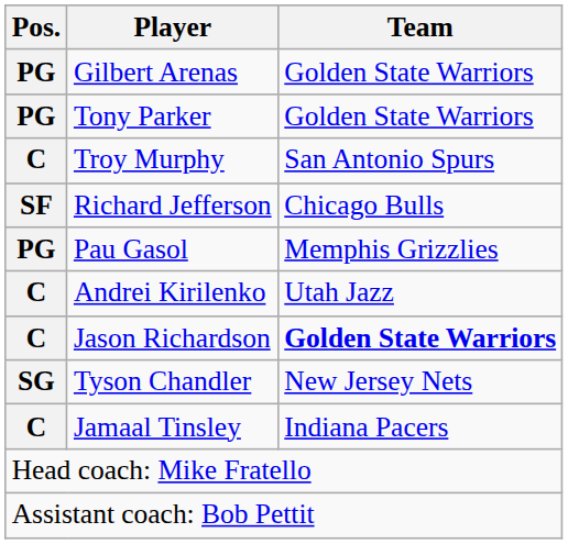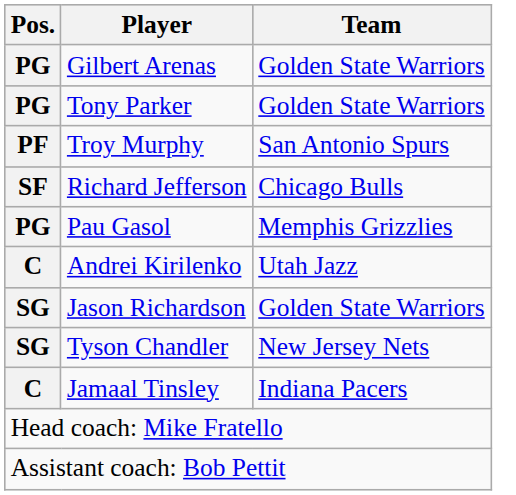Troy Murphy | Pos.: C -> PF
Jason Richardson | Pos.: C -> SG
Jason Richardson | Team: bold -> normal
